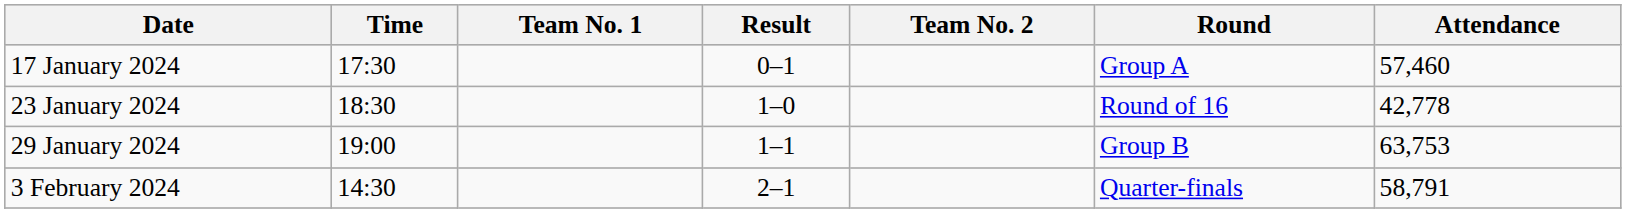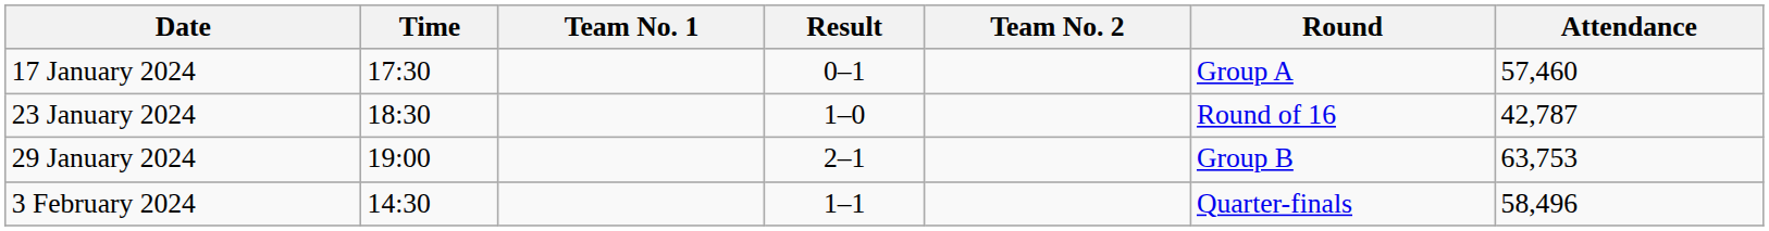23 January 2024 | Attendance: 42,778 -> 42,787
29 January 2024 | Result: 1–1 -> 2–1
3 February 2024 | Result: 2–1 -> 1–1
3 February 2024 | Attendance: 58,791 -> 58,496
